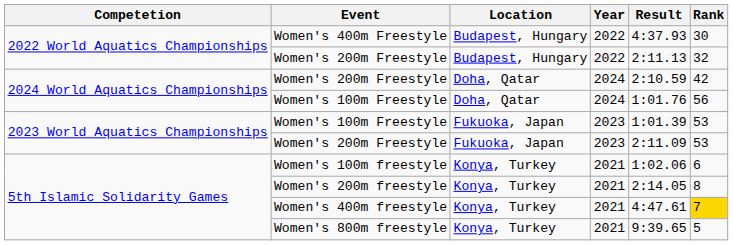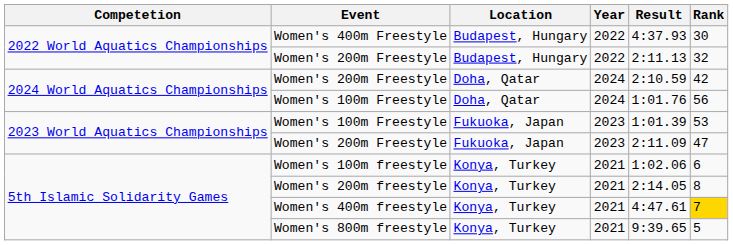2023 World Aquatics Championships / Women's 200m Freestyle | Rank: 53 -> 47
